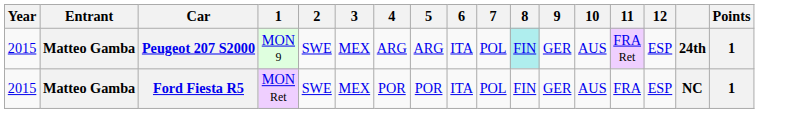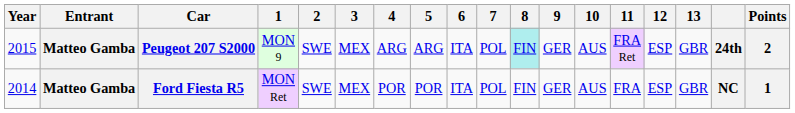+ column: 13 | GBR | GBR
Peugeot 207 S2000 | Points: 1 -> 2
Ford Fiesta R5 | Year: 2015 -> 2014
